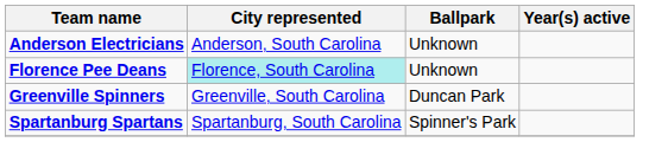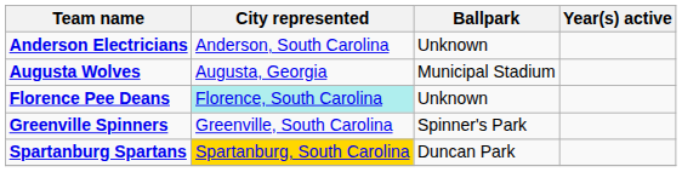+ row: Augusta Wolves | Augusta, Georgia | Municipal Stadium
Greenville Spinners | Ballpark: Duncan Park -> Spinner's Park
Spartanburg Spartans | City represented: no background -> gold background
Spartanburg Spartans | Ballpark: Spinner's Park -> Duncan Park
